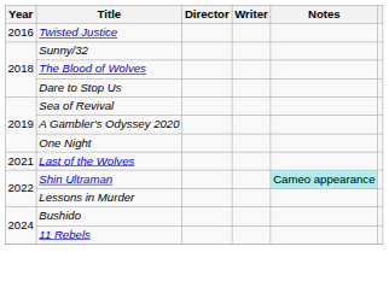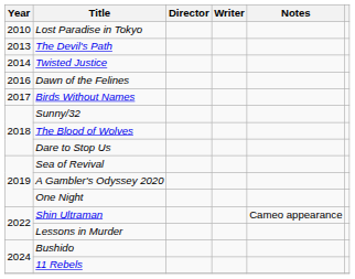+ row: 2010 | Lost Paradise in Tokyo
+ row: 2013 | The Devil's Path
Twisted Justice | Year: 2016 -> 2014
+ row: 2016 | Dawn of the Felines
+ row: 2017 | Birds Without Names
- row: 2021 | Last of the Wolves
Shin Ultraman | Notes: paleturquoise background -> no background
